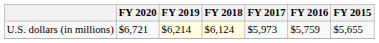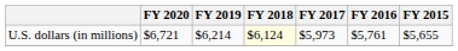U.S. dollars (in millions) | FY 2019: lightyellow background -> no background
U.S. dollars (in millions) | FY 2016: $5,759 -> $5,761
